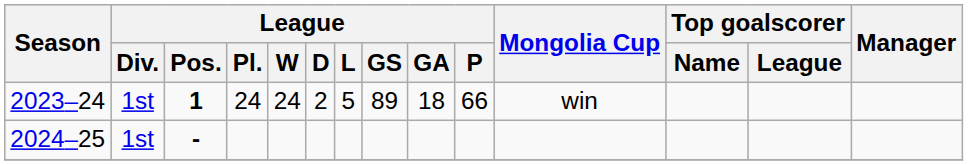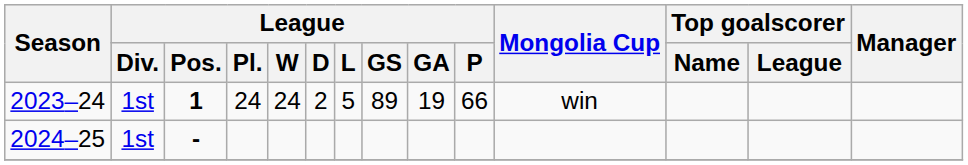2023–24 | League / GA: 18 -> 19
